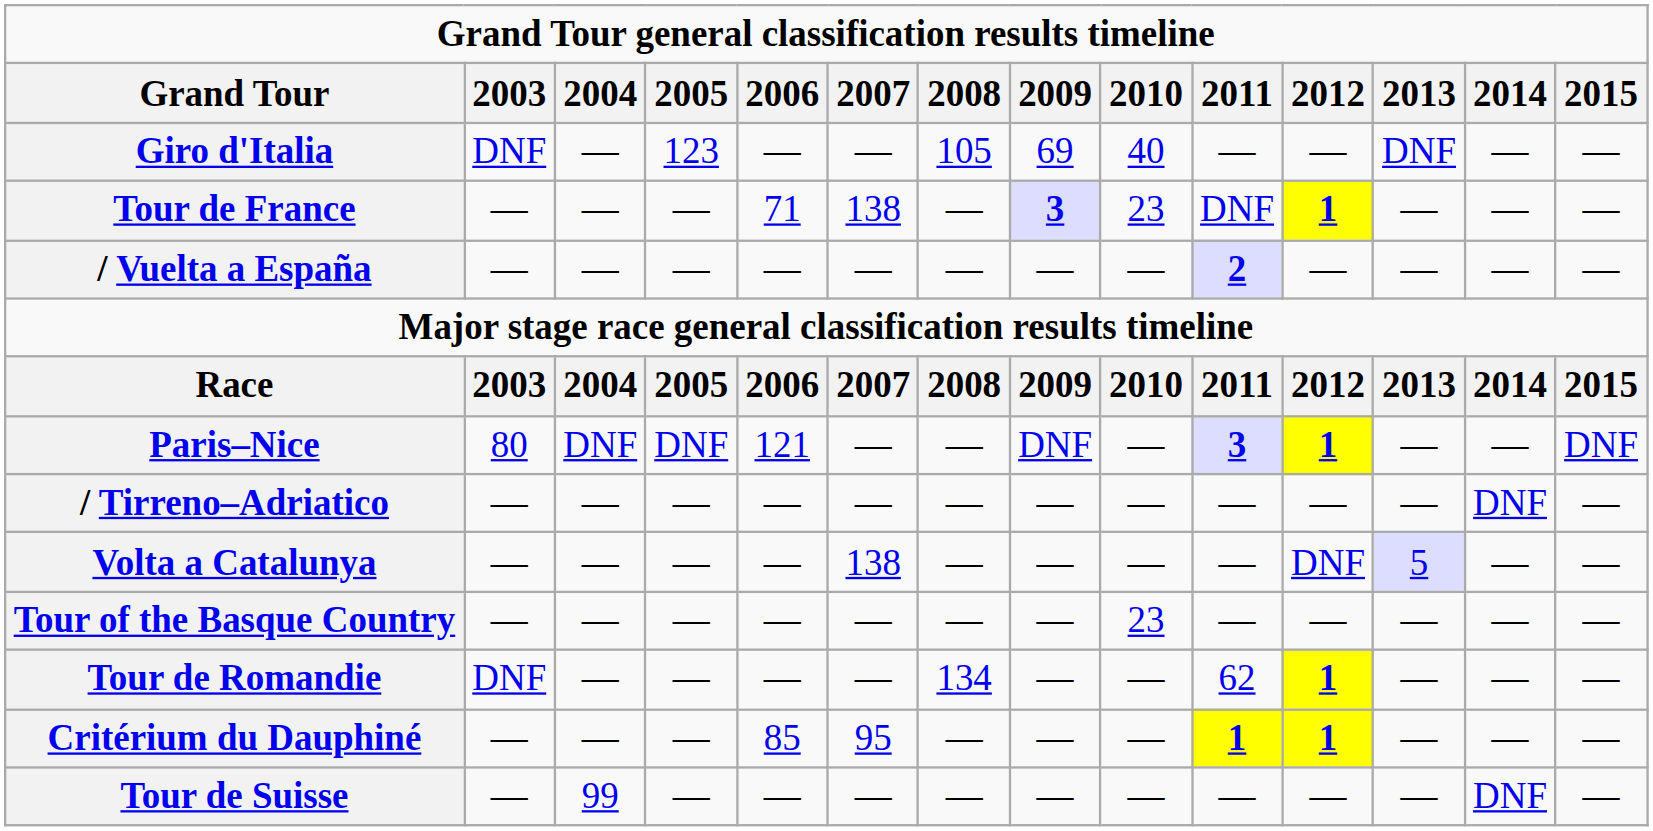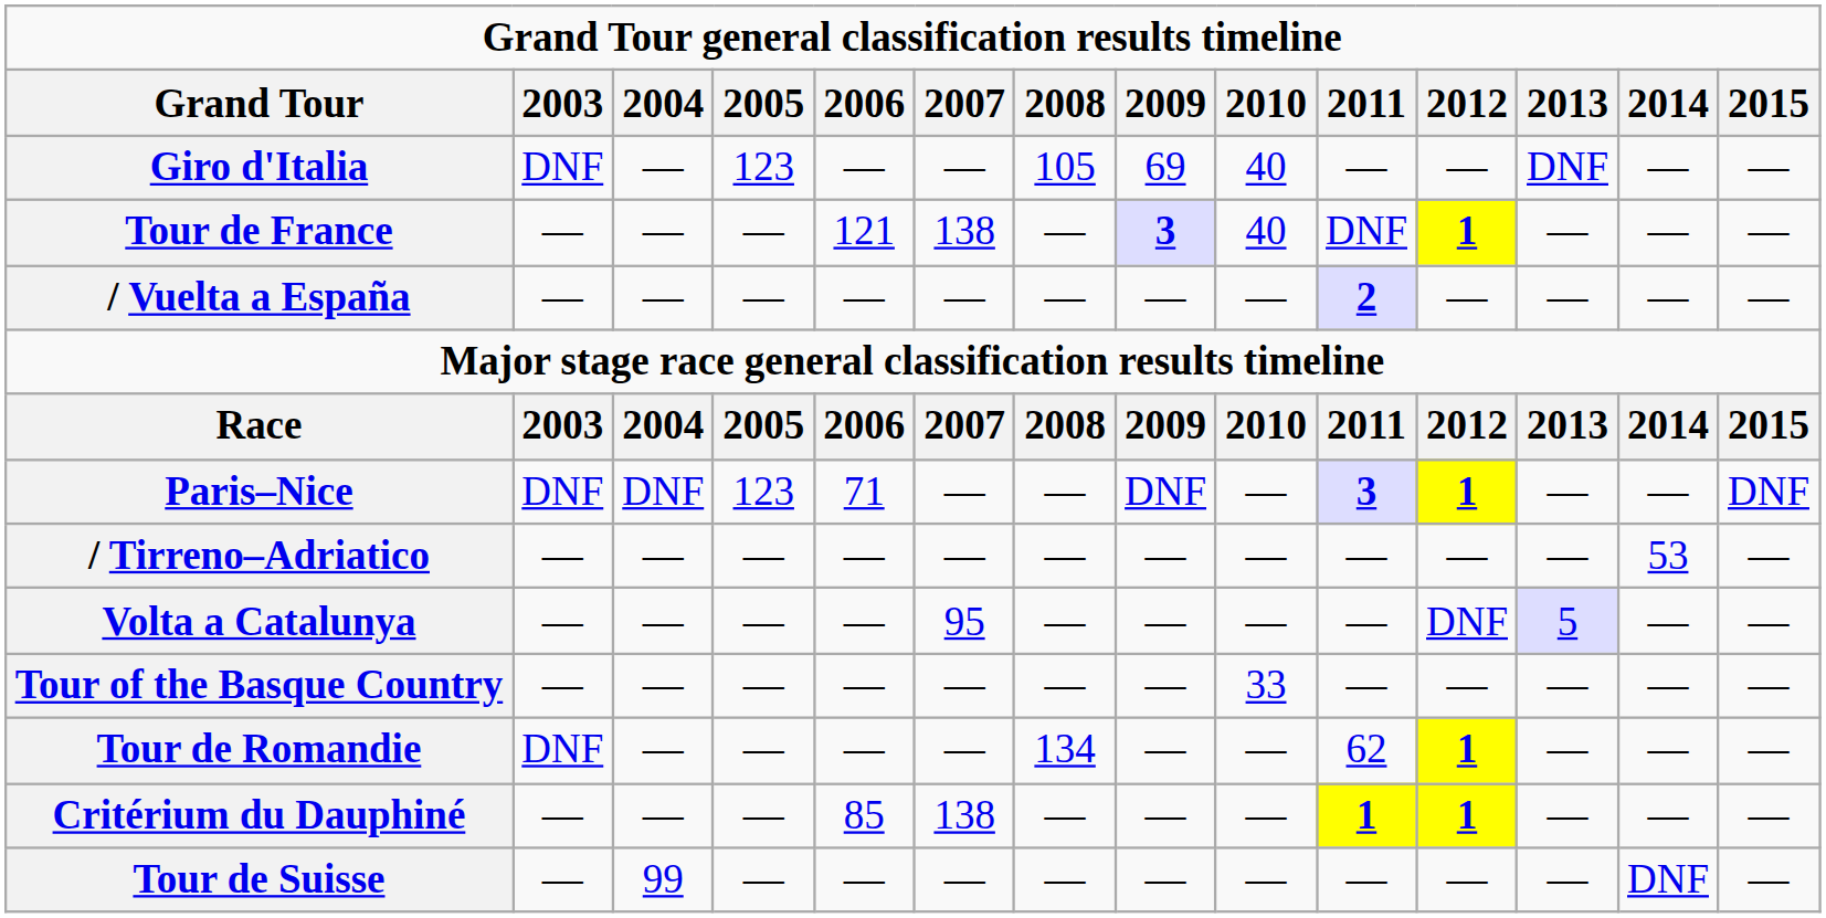Tour de France | 2006: 71 -> 121
Tour de France | 2010: 23 -> 40
Paris–Nice | 2003: 80 -> DNF
Paris–Nice | 2005: DNF -> 123
Paris–Nice | 2006: 121 -> 71
/ Tirreno–Adriatico | 2014: DNF -> 53
Volta a Catalunya | 2007: 138 -> 95
Tour of the Basque Country | 2010: 23 -> 33
Critérium du Dauphiné | 2007: 95 -> 138
